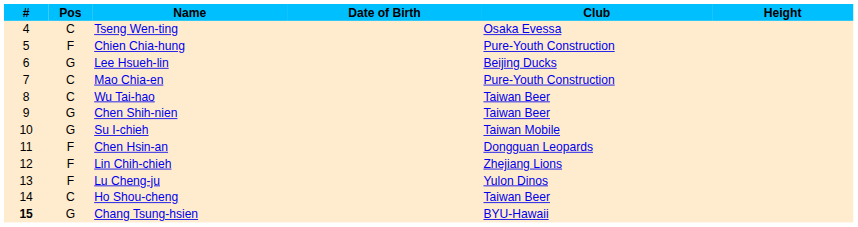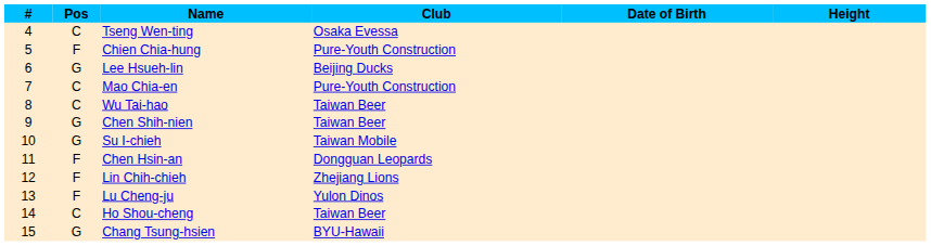columns swapped: Club <-> Date of Birth
Chang Tsung-hsien | #: bold -> normal
